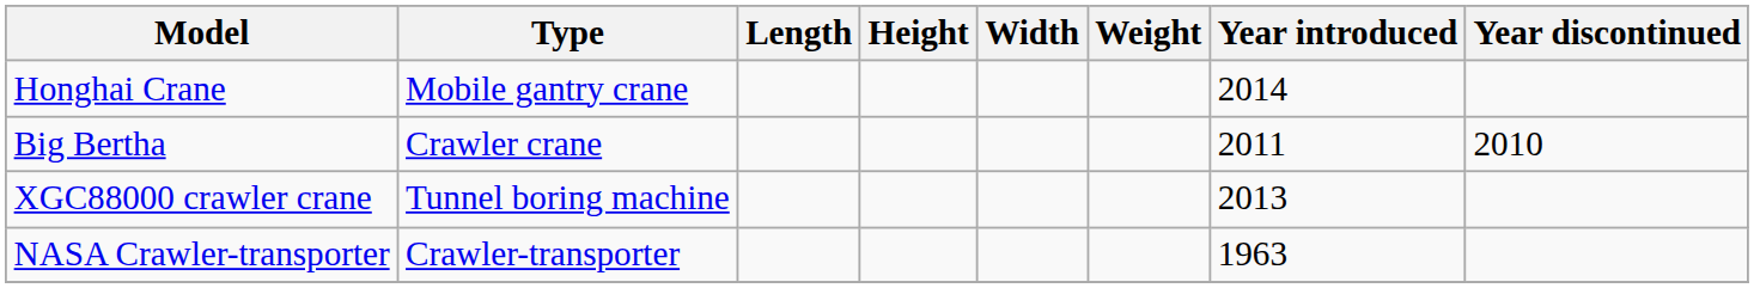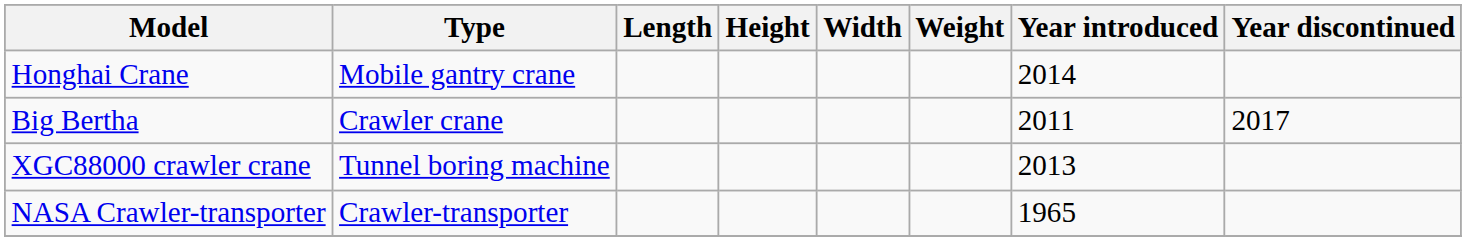Big Bertha | Year discontinued: 2010 -> 2017
NASA Crawler-transporter | Year introduced: 1963 -> 1965
